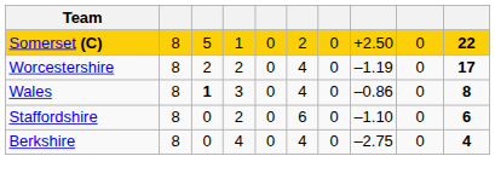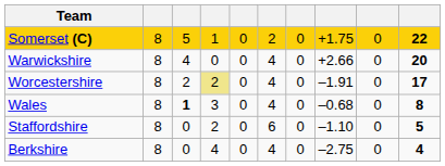Somerset (C) | column 8: +2.50 -> +1.75
+ row: Warwickshire | 8 | 4 | 0 | 0 | 4 | 0 | +2.66 | 0 | 20
Worcestershire | column 4: no background -> khaki background
Worcestershire | column 8: –1.19 -> –1.91
Wales | column 8: –0.86 -> –0.68
Staffordshire | column 10: 6 -> 5
